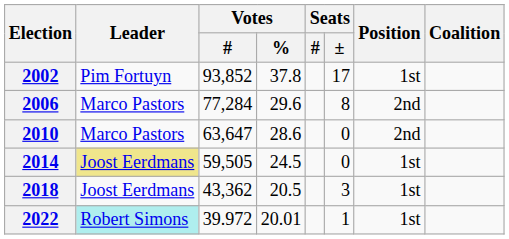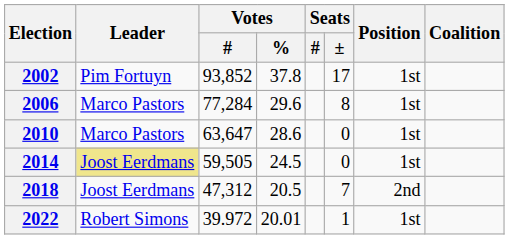2006 | Position: 2nd -> 1st
2010 | Position: 2nd -> 1st
2018 | Votes / #: 43,362 -> 47,312
2018 | Seats / ±: 3 -> 7
2018 | Position: 1st -> 2nd
2022 | Leader: paleturquoise background -> no background
